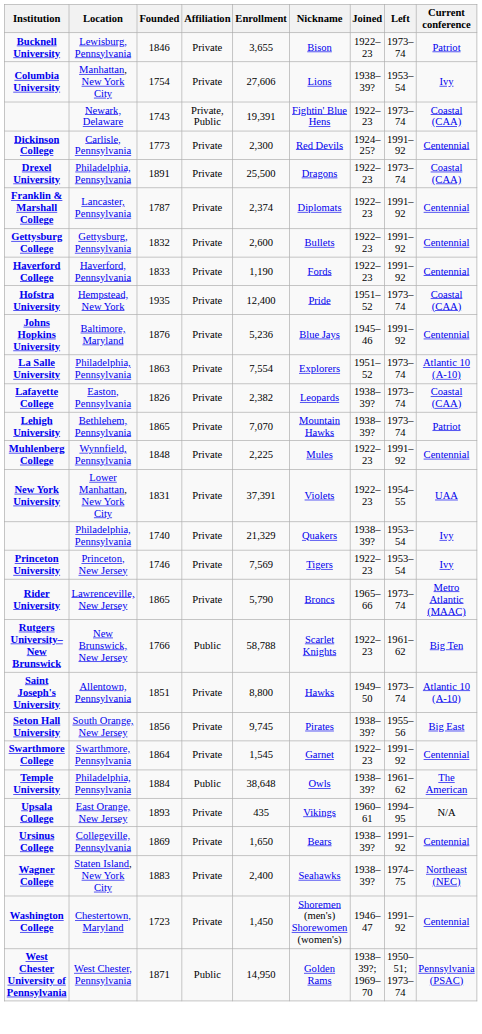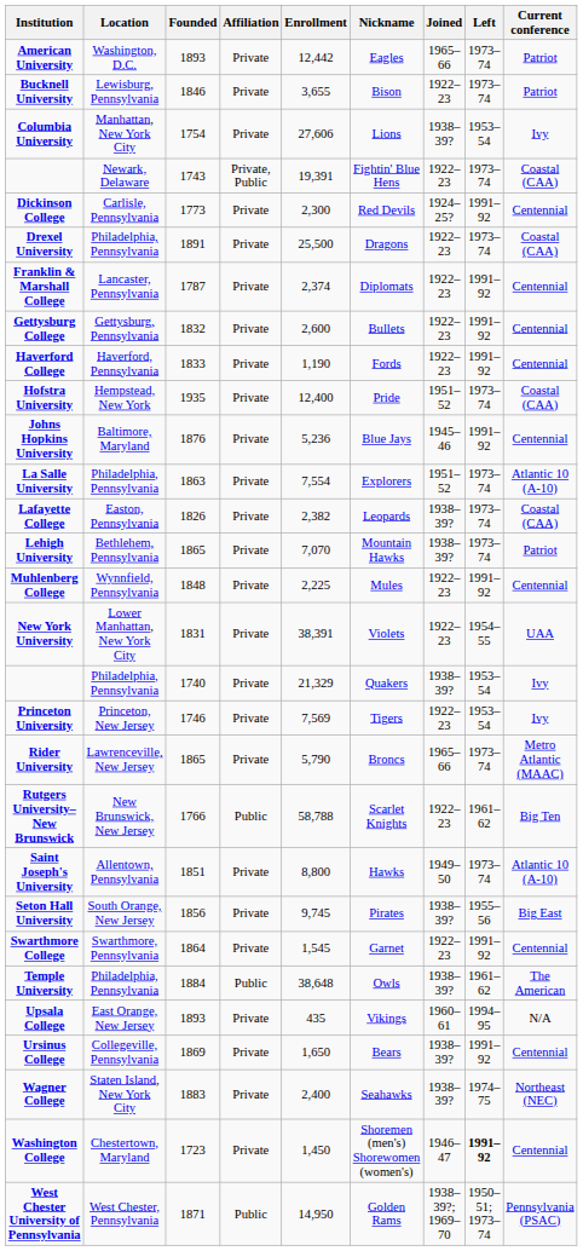+ row: American University | Washington, D.C. | 1893 | Private | 12,442 | Eagles | 1965–66 | 1973–74 | Patriot
New York University | Enrollment: 37,391 -> 38,391
Washington College | Left: normal -> bold
